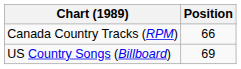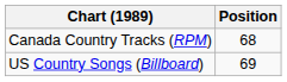Canada Country Tracks (RPM) | Position: 66 -> 68
